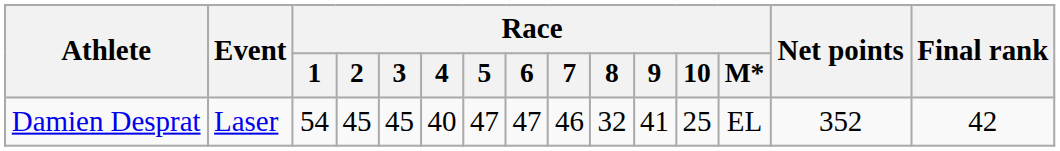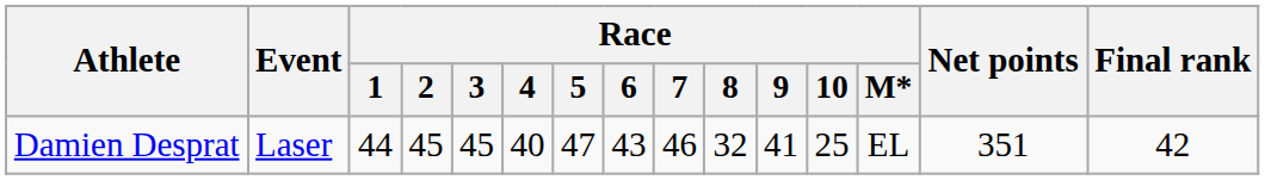Damien Desprat | Race / 1: 54 -> 44
Damien Desprat | Race / 6: 47 -> 43
Damien Desprat | Net points: 352 -> 351
